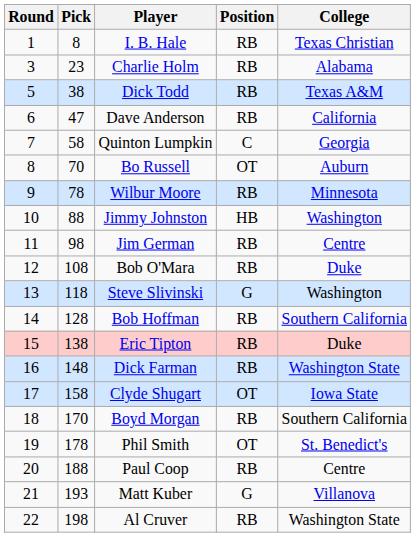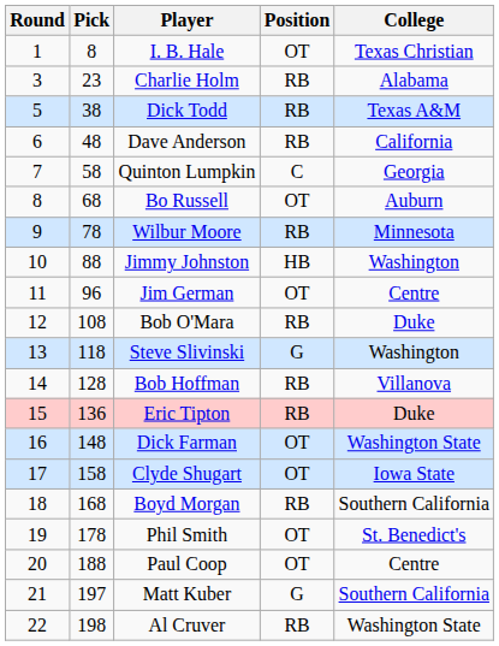I. B. Hale | Position: RB -> OT
Dave Anderson | Pick: 47 -> 48
Bo Russell | Pick: 70 -> 68
Jim German | Pick: 98 -> 96
Jim German | Position: RB -> OT
Bob Hoffman | College: Southern California -> Villanova
Eric Tipton | Pick: 138 -> 136
Dick Farman | Position: RB -> OT
Boyd Morgan | Pick: 170 -> 168
Paul Coop | Position: RB -> OT
Matt Kuber | Pick: 193 -> 197
Matt Kuber | College: Villanova -> Southern California
